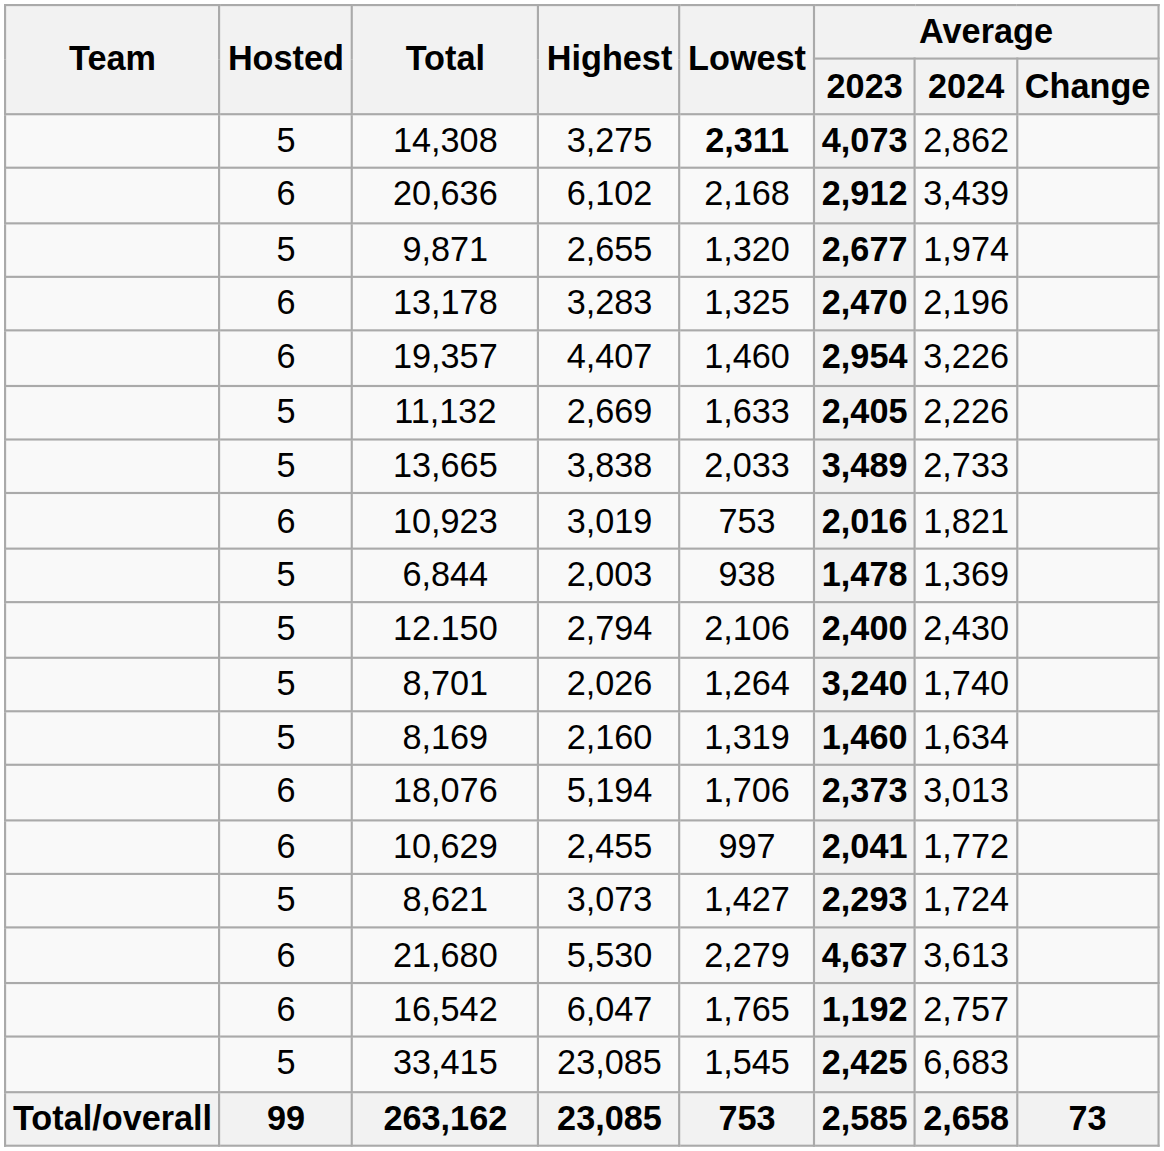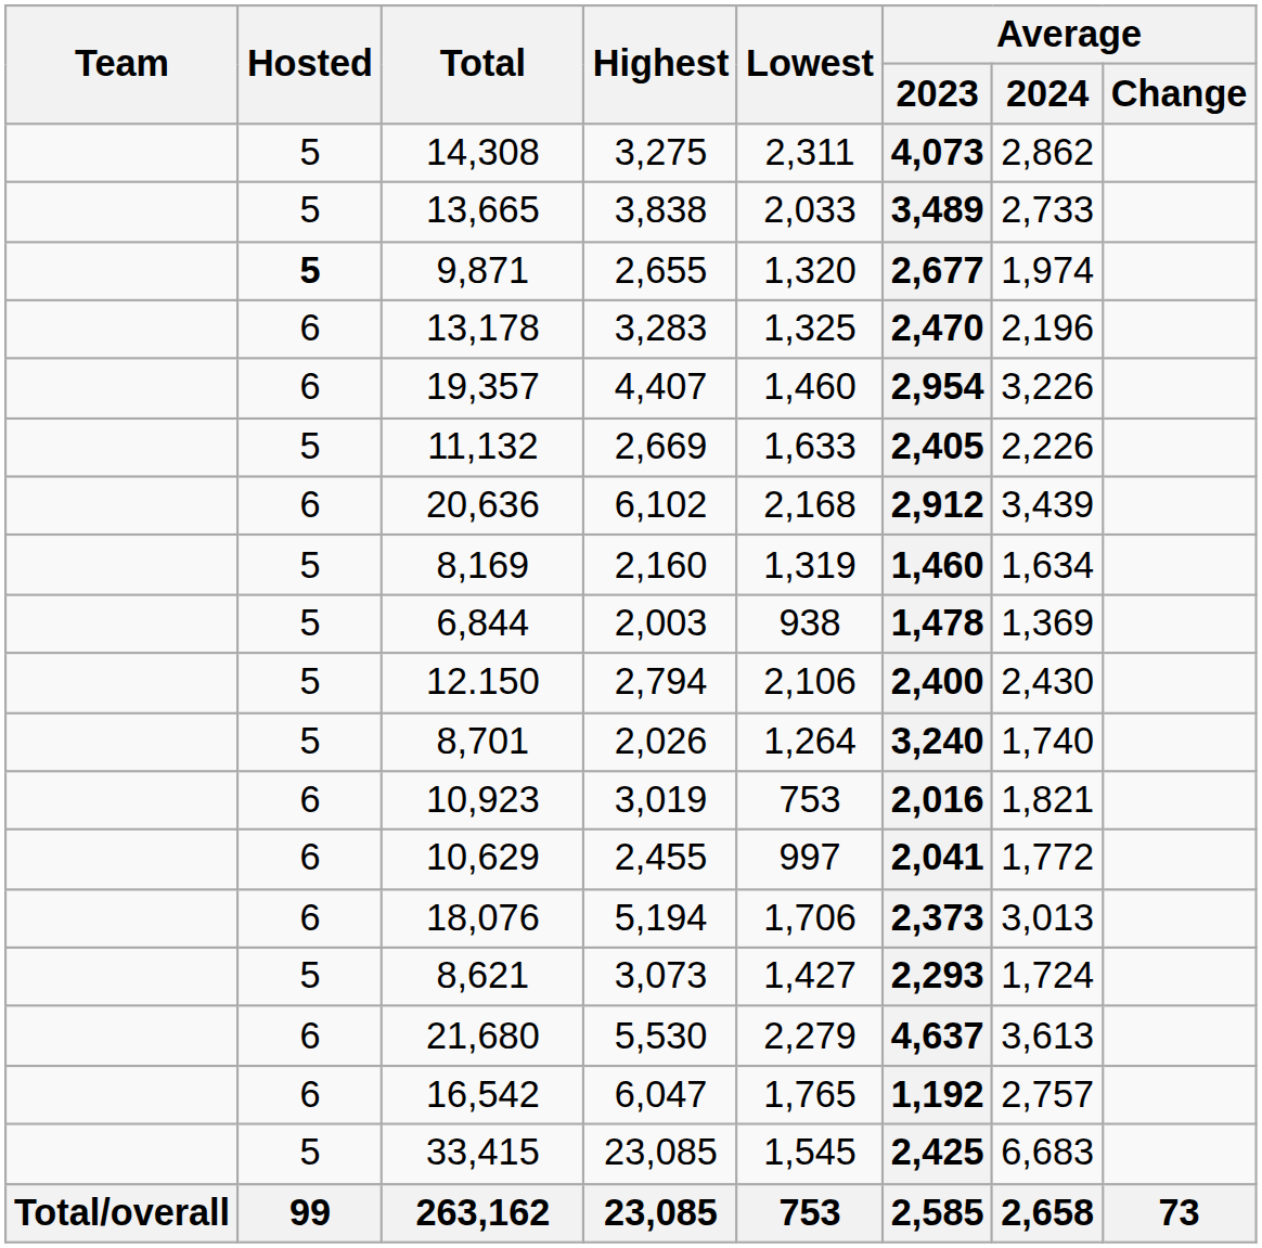14,308 | Lowest: bold -> normal
rows swapped: 20,636 <-> 13,665
9,871 | Hosted: normal -> bold
rows swapped: 8,169 <-> 10,923
rows swapped: 18,076 <-> 10,629
